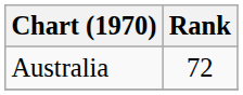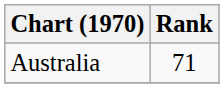Australia | Rank: 72 -> 71
